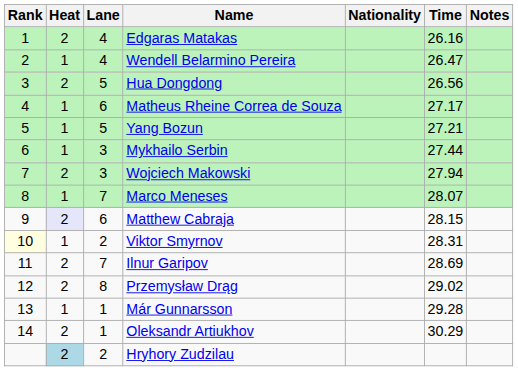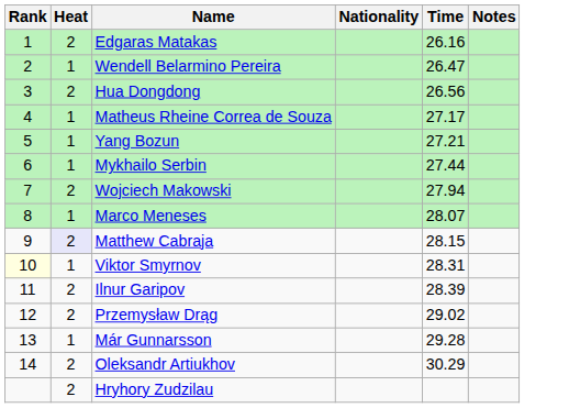- column: Lane | 4 | 4 | 5 | 6 | 5 | 3 | 3 | 7 | 6 | 2 | 7 | 8 | 1 | 1 | 2
Ilnur Garipov | Time: 28.69 -> 28.39
Hryhory Zudzilau | Heat: lightblue background -> no background
